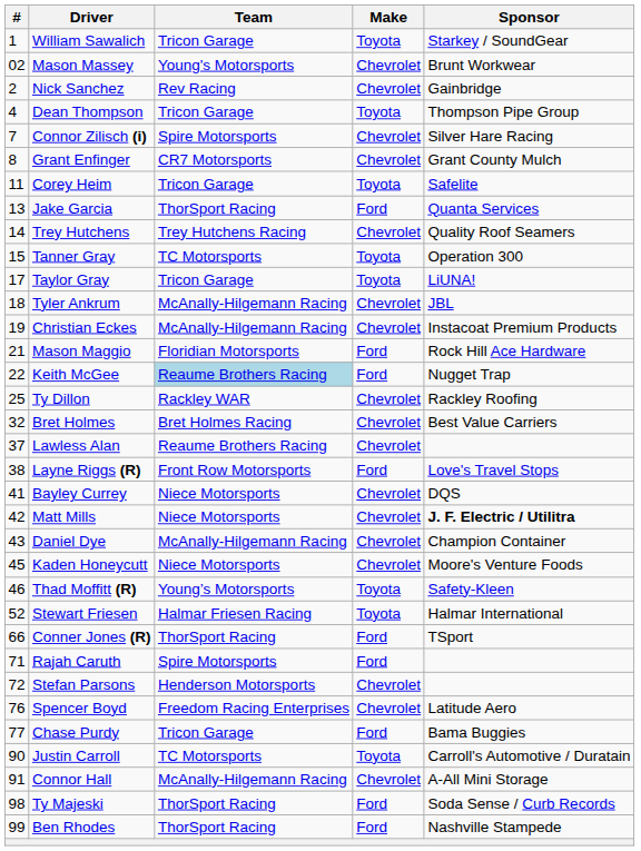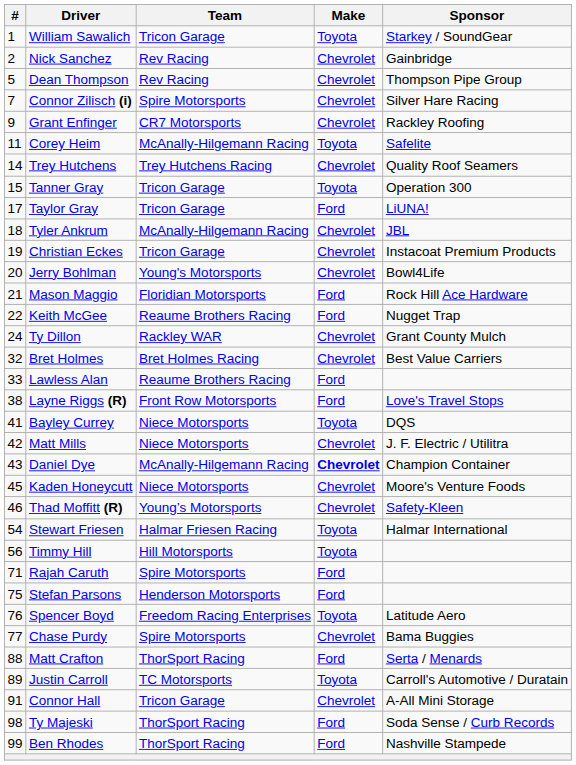- row: 02 | Mason Massey | Young's Motorsports | Chevrolet | Brunt Workwear
Dean Thompson | #: 4 -> 5
Dean Thompson | Team: Tricon Garage -> Rev Racing
Dean Thompson | Make: Toyota -> Chevrolet
Grant Enfinger | #: 8 -> 9
Grant Enfinger | Sponsor: Grant County Mulch -> Rackley Roofing
Corey Heim | Team: Tricon Garage -> McAnally-Hilgemann Racing
- row: 13 | Jake Garcia | ThorSport Racing | Ford | Quanta Services
Tanner Gray | Team: TC Motorsports -> Tricon Garage
Taylor Gray | Make: Toyota -> Ford
Christian Eckes | Team: McAnally-Hilgemann Racing -> Tricon Garage
+ row: 20 | Jerry Bohlman | Young's Motorsports | Chevrolet | Bowl4Life
Keith McGee | Team: lightblue background -> no background
Ty Dillon | #: 25 -> 24
Ty Dillon | Sponsor: Rackley Roofing -> Grant County Mulch
Lawless Alan | #: 37 -> 33
Lawless Alan | Make: Chevrolet -> Ford
Bayley Currey | Make: Chevrolet -> Toyota
Matt Mills | Sponsor: bold -> normal
Daniel Dye | Make: normal -> bold
Thad Moffitt (R) | Make: Toyota -> Chevrolet
Stewart Friesen | #: 52 -> 54
+ row: 56 | Timmy Hill | Hill Motorsports | Toyota
- row: 66 | Conner Jones (R) | ThorSport Racing | Ford | TSport
Stefan Parsons | #: 72 -> 75
Stefan Parsons | Make: Chevrolet -> Ford
Spencer Boyd | Make: Chevrolet -> Toyota
Chase Purdy | Team: Tricon Garage -> Spire Motorsports
Chase Purdy | Make: Ford -> Chevrolet
+ row: 88 | Matt Crafton | ThorSport Racing | Ford | Serta / Menards
Justin Carroll | #: 90 -> 89
Connor Hall | Team: McAnally-Hilgemann Racing -> Tricon Garage
